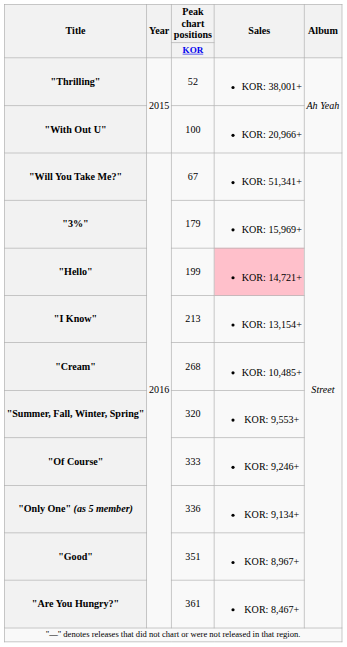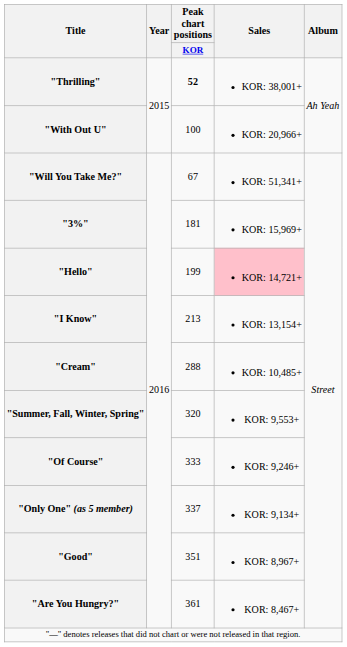"Thrilling" | Peak chart positions / KOR: normal -> bold
"3%" | Peak chart positions / KOR: 179 -> 181
"Cream" | Peak chart positions / KOR: 268 -> 288
"Only One" (as 5 member) | Peak chart positions / KOR: 336 -> 337
